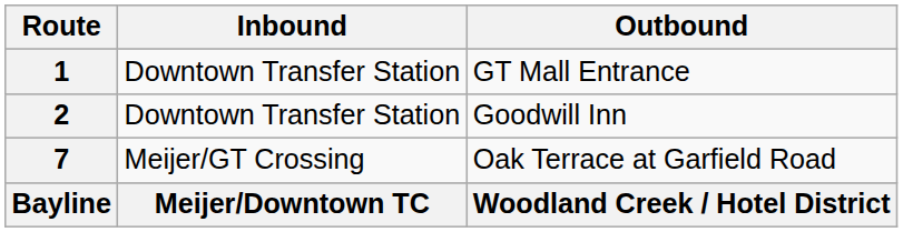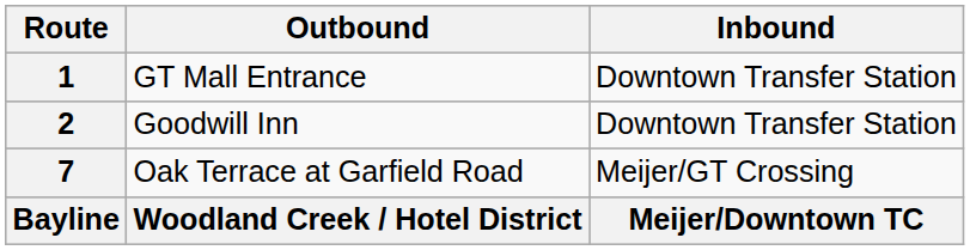columns swapped: Inbound <-> Outbound
